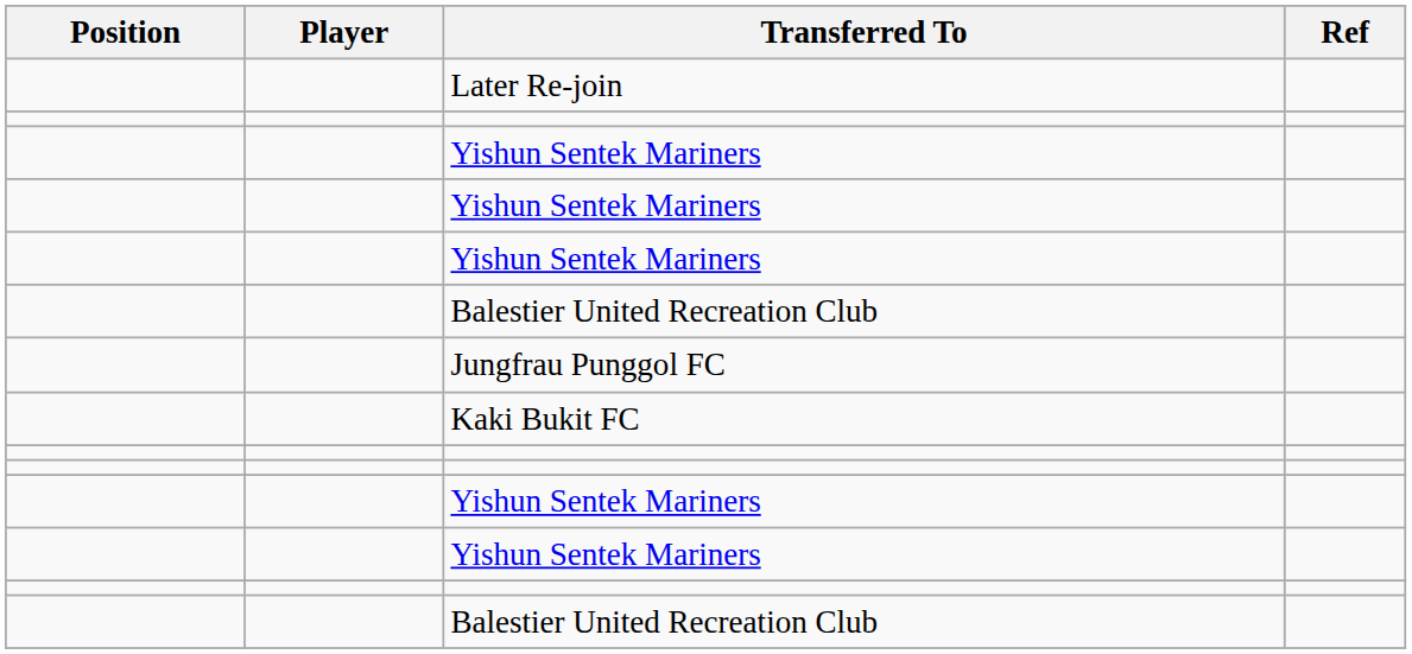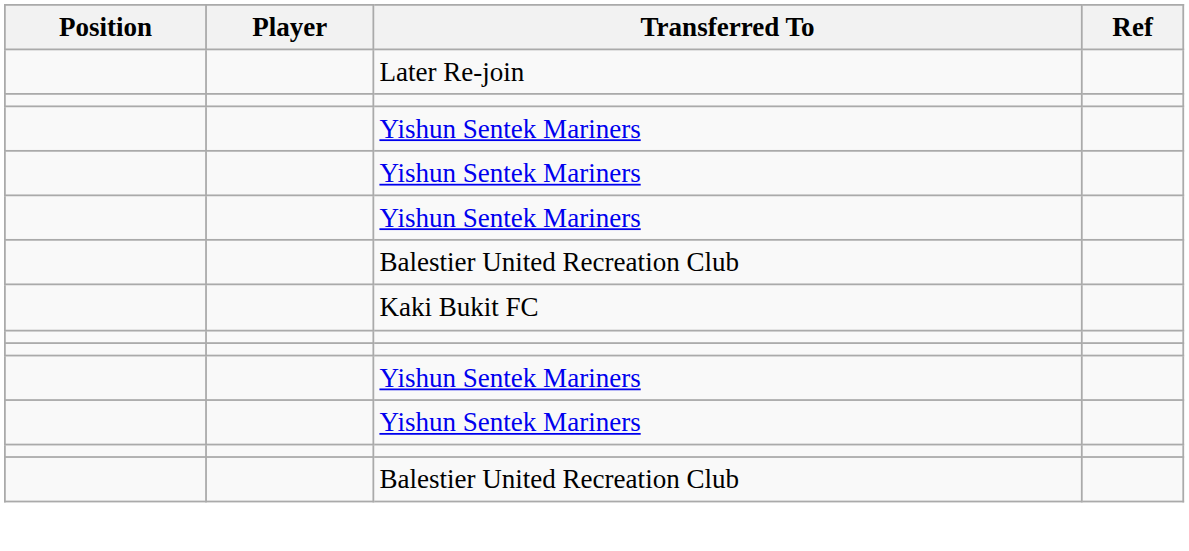- row: Jungfrau Punggol FC
